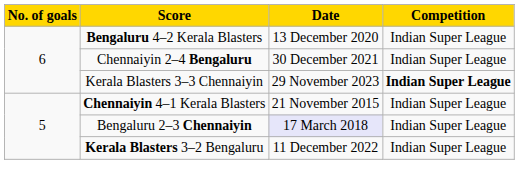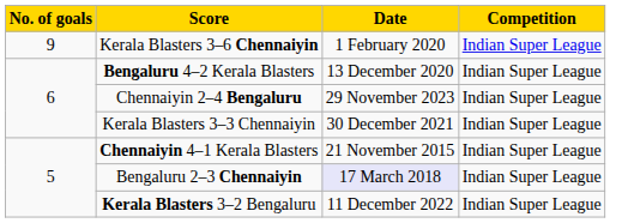+ row: 9 | Kerala Blasters 3–6 Chennaiyin | 1 February 2020 | Indian Super League
Chennaiyin 2–4 Bengaluru | Date: 30 December 2021 -> 29 November 2023
Kerala Blasters 3–3 Chennaiyin | Date: 29 November 2023 -> 30 December 2021
Kerala Blasters 3–3 Chennaiyin | Competition: bold -> normal
